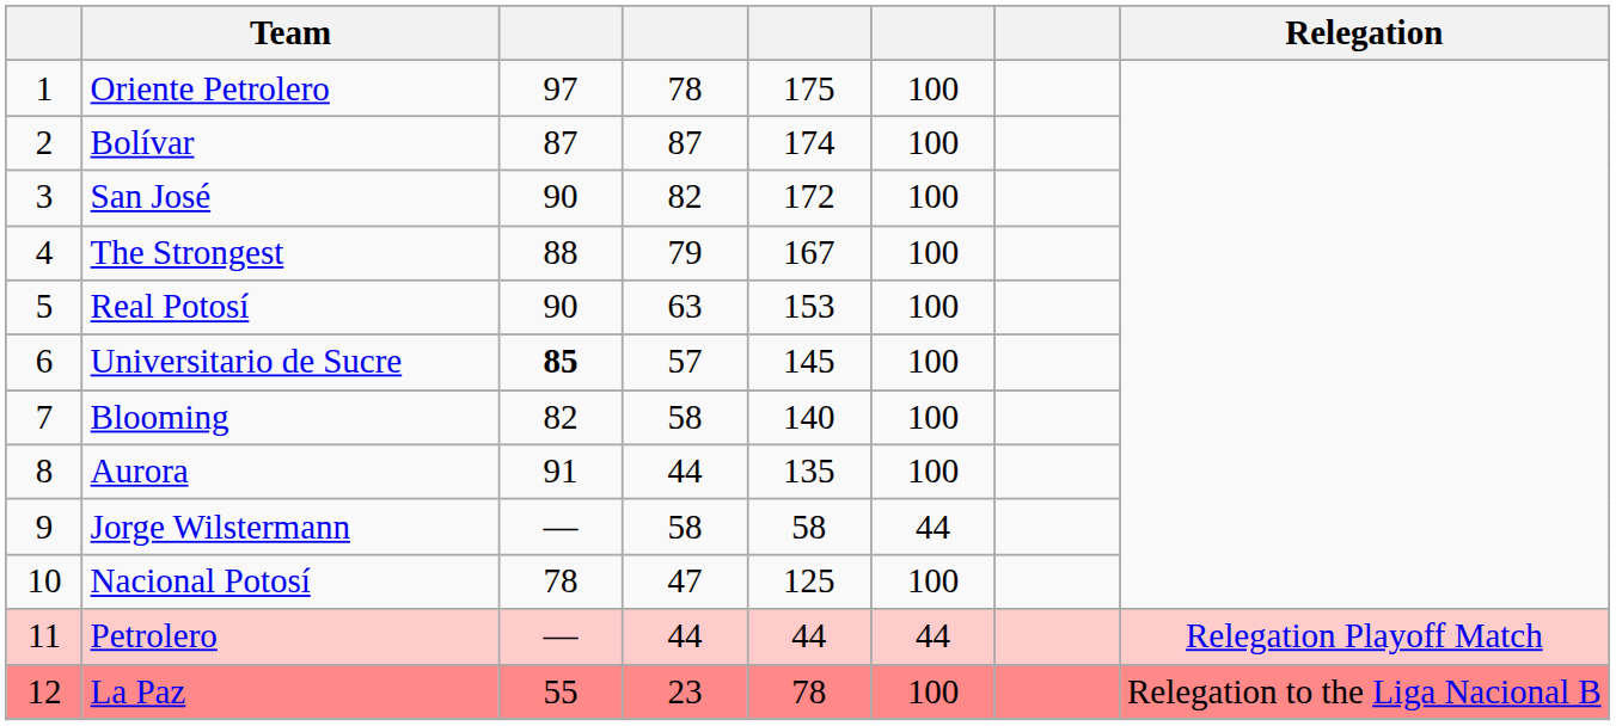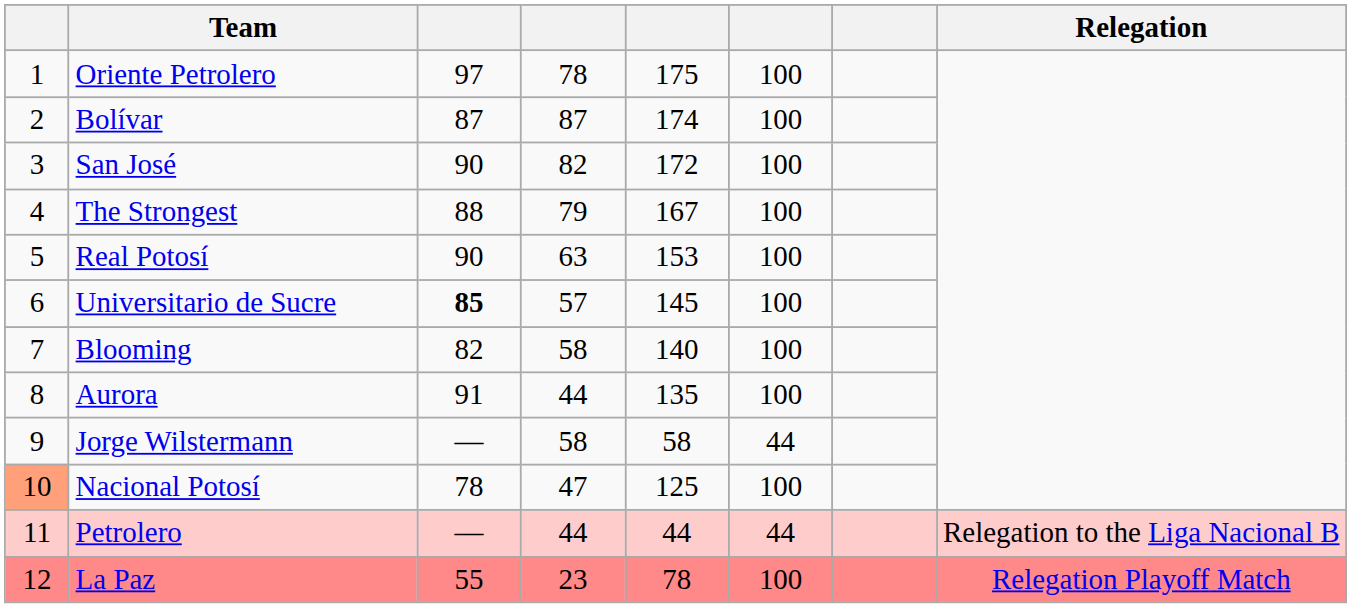Nacional Potosí | column 1: no background -> lightsalmon background
Petrolero | Relegation: Relegation Playoff Match -> Relegation to the Liga Nacional B
La Paz | Relegation: Relegation to the Liga Nacional B -> Relegation Playoff Match
